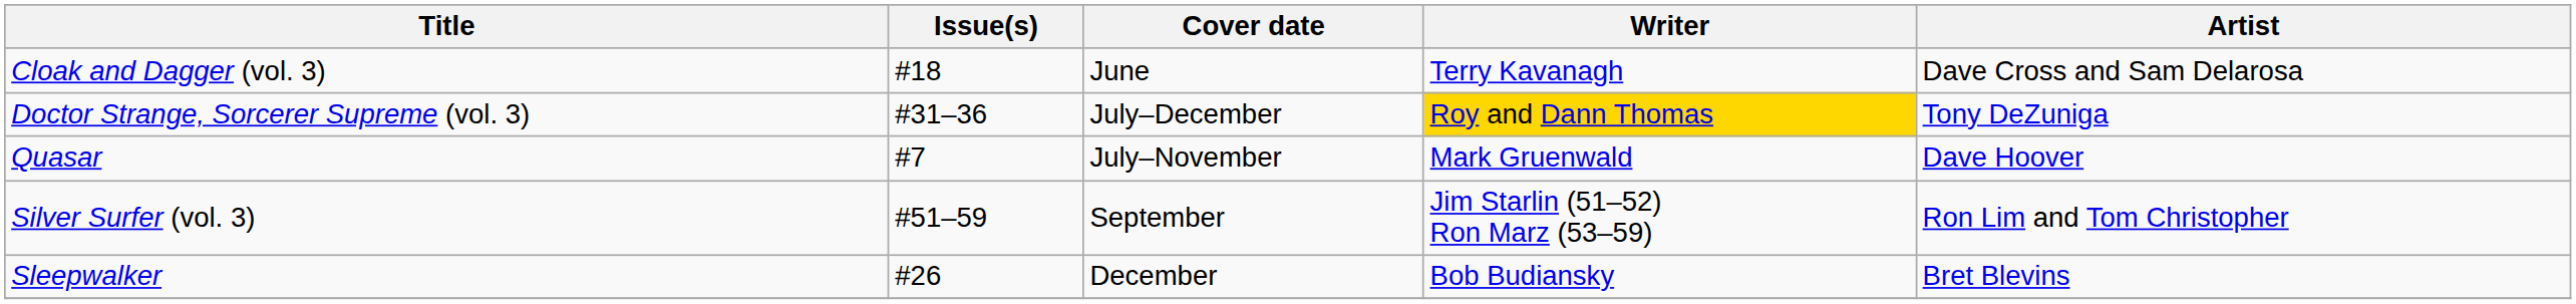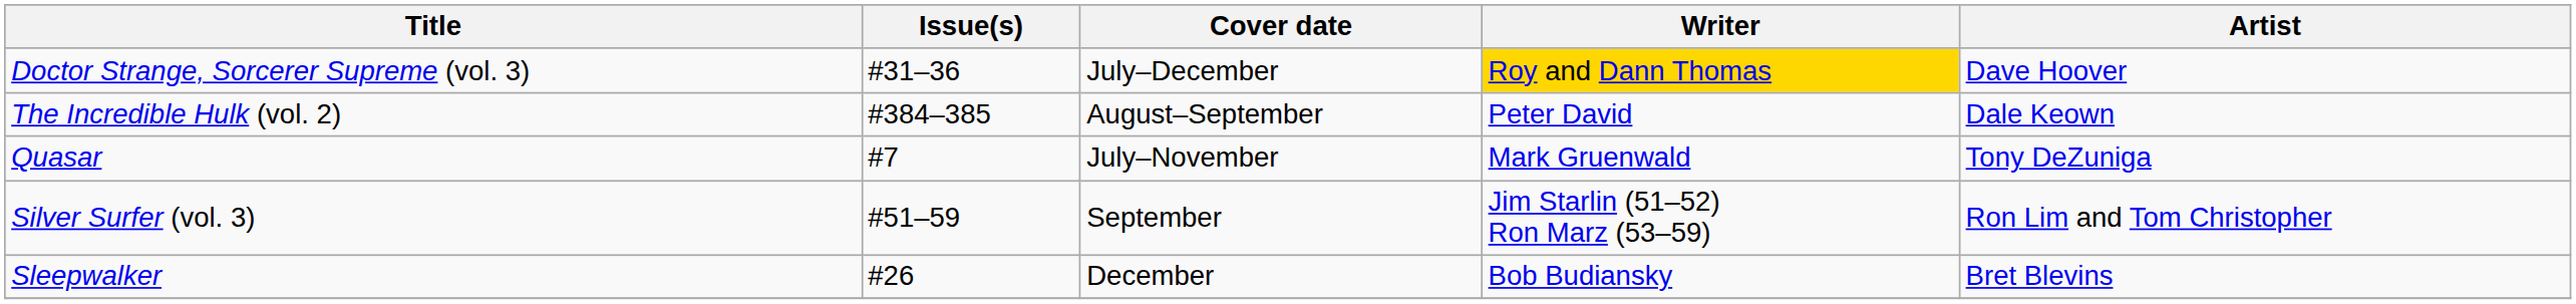- row: Cloak and Dagger (vol. 3) | #18 | June | Terry Kavanagh | Dave Cross and Sam Delarosa
Doctor Strange, Sorcerer Supreme (vol. 3) | Artist: Tony DeZuniga -> Dave Hoover
+ row: The Incredible Hulk (vol. 2) | #384–385 | August–September | Peter David | Dale Keown
Quasar | Artist: Dave Hoover -> Tony DeZuniga
